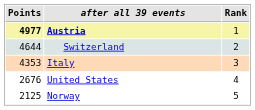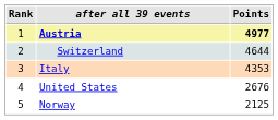columns swapped: Rank <-> Points
